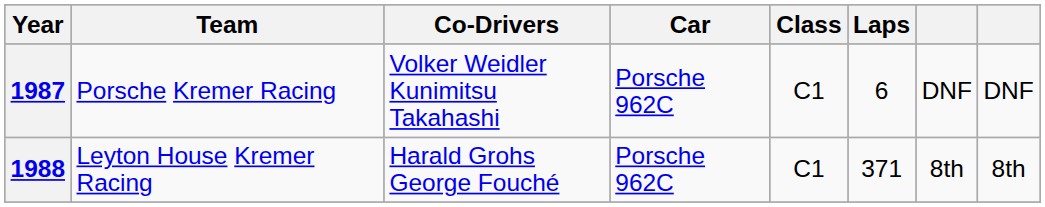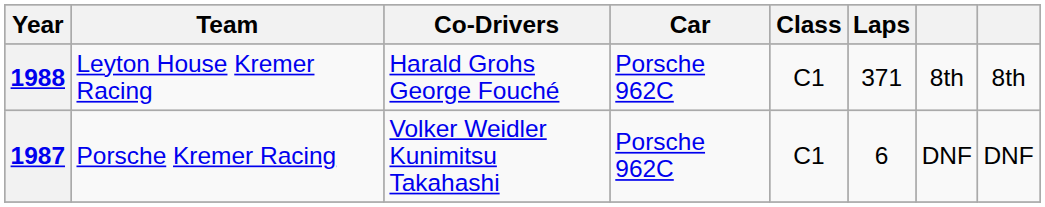rows swapped: 1987 <-> 1988
